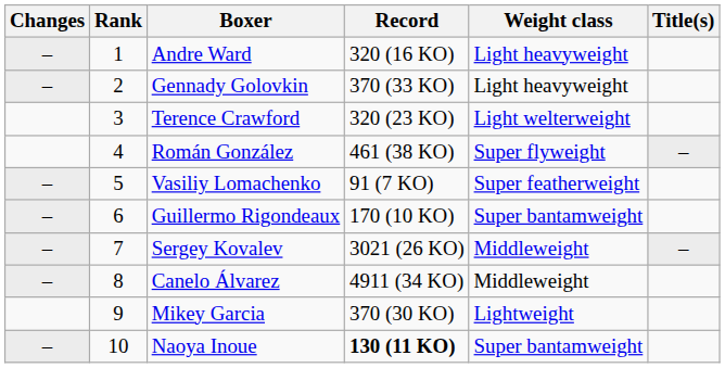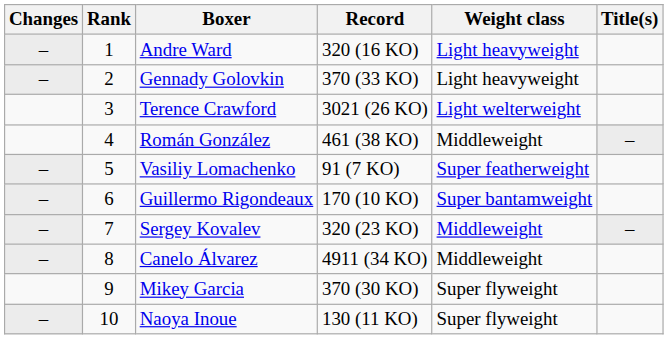Terence Crawford | Record: 320 (23 KO) -> 3021 (26 KO)
Román González | Weight class: Super flyweight -> Middleweight
Sergey Kovalev | Record: 3021 (26 KO) -> 320 (23 KO)
Mikey Garcia | Weight class: Lightweight -> Super flyweight
Naoya Inoue | Record: bold -> normal
Naoya Inoue | Weight class: Super bantamweight -> Super flyweight
